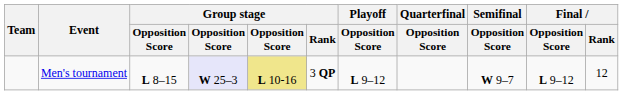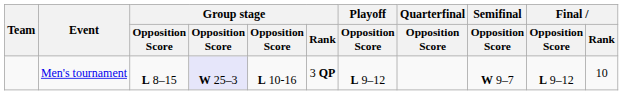Men's tournament | column 5: khaki background -> no background
Men's tournament | Final / Rank: 12 -> 10
